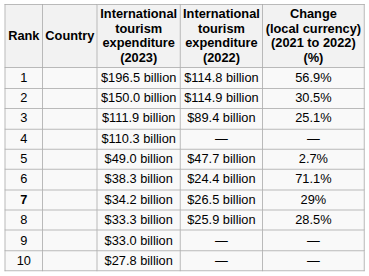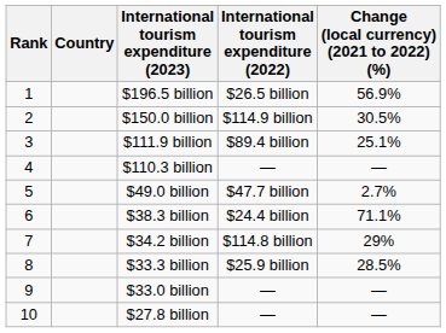$196.5 billion | International tourism expenditure (2022): $114.8 billion -> $26.5 billion
$34.2 billion | Rank: bold -> normal
$34.2 billion | International tourism expenditure (2022): $26.5 billion -> $114.8 billion
